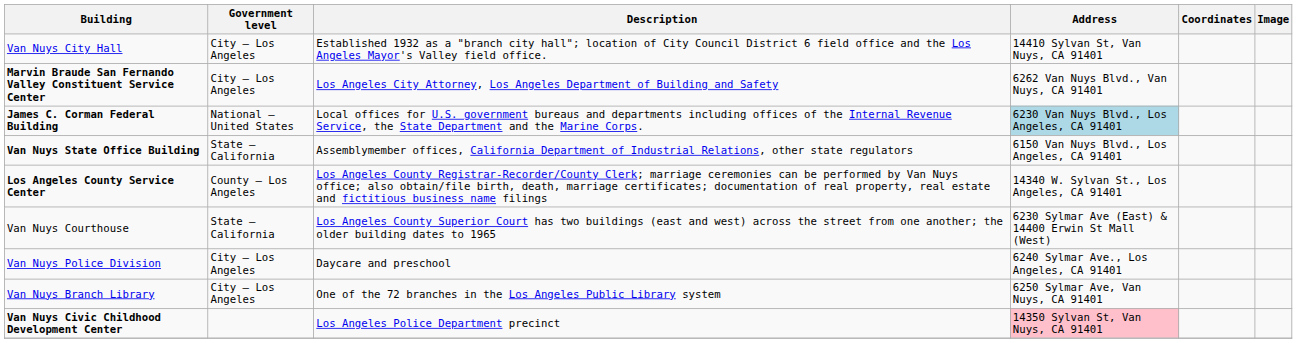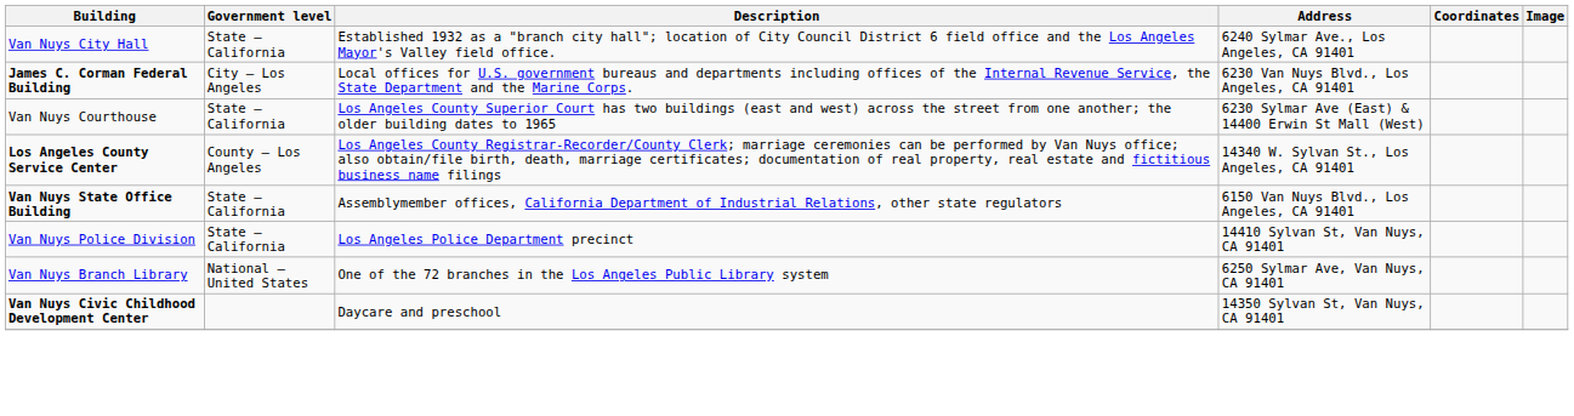Van Nuys City Hall | Government level: City – Los Angeles -> State – California
Van Nuys City Hall | Address: 14410 Sylvan St, Van Nuys, CA 91401 -> 6240 Sylmar Ave., Los Angeles, CA 91401
- row: Marvin Braude San Fernando Valley Constituent Service Center | City – Los Angeles | Los Angeles City Attorney, Los Angeles Department of Building and Safety | 6262 Van Nuys Blvd., Van Nuys, CA 91401
James C. Corman Federal Building | Government level: National – United States -> City – Los Angeles
James C. Corman Federal Building | Address: lightblue background -> no background
rows swapped: Van Nuys State Office Building <-> Van Nuys Courthouse
Van Nuys Police Division | Government level: City – Los Angeles -> State – California
Van Nuys Police Division | Description: Daycare and preschool -> Los Angeles Police Department precinct
Van Nuys Police Division | Address: 6240 Sylmar Ave., Los Angeles, CA 91401 -> 14410 Sylvan St, Van Nuys, CA 91401
Van Nuys Branch Library | Government level: City – Los Angeles -> National – United States
Van Nuys Civic Childhood Development Center | Description: Los Angeles Police Department precinct -> Daycare and preschool
Van Nuys Civic Childhood Development Center | Address: pink background -> no background
